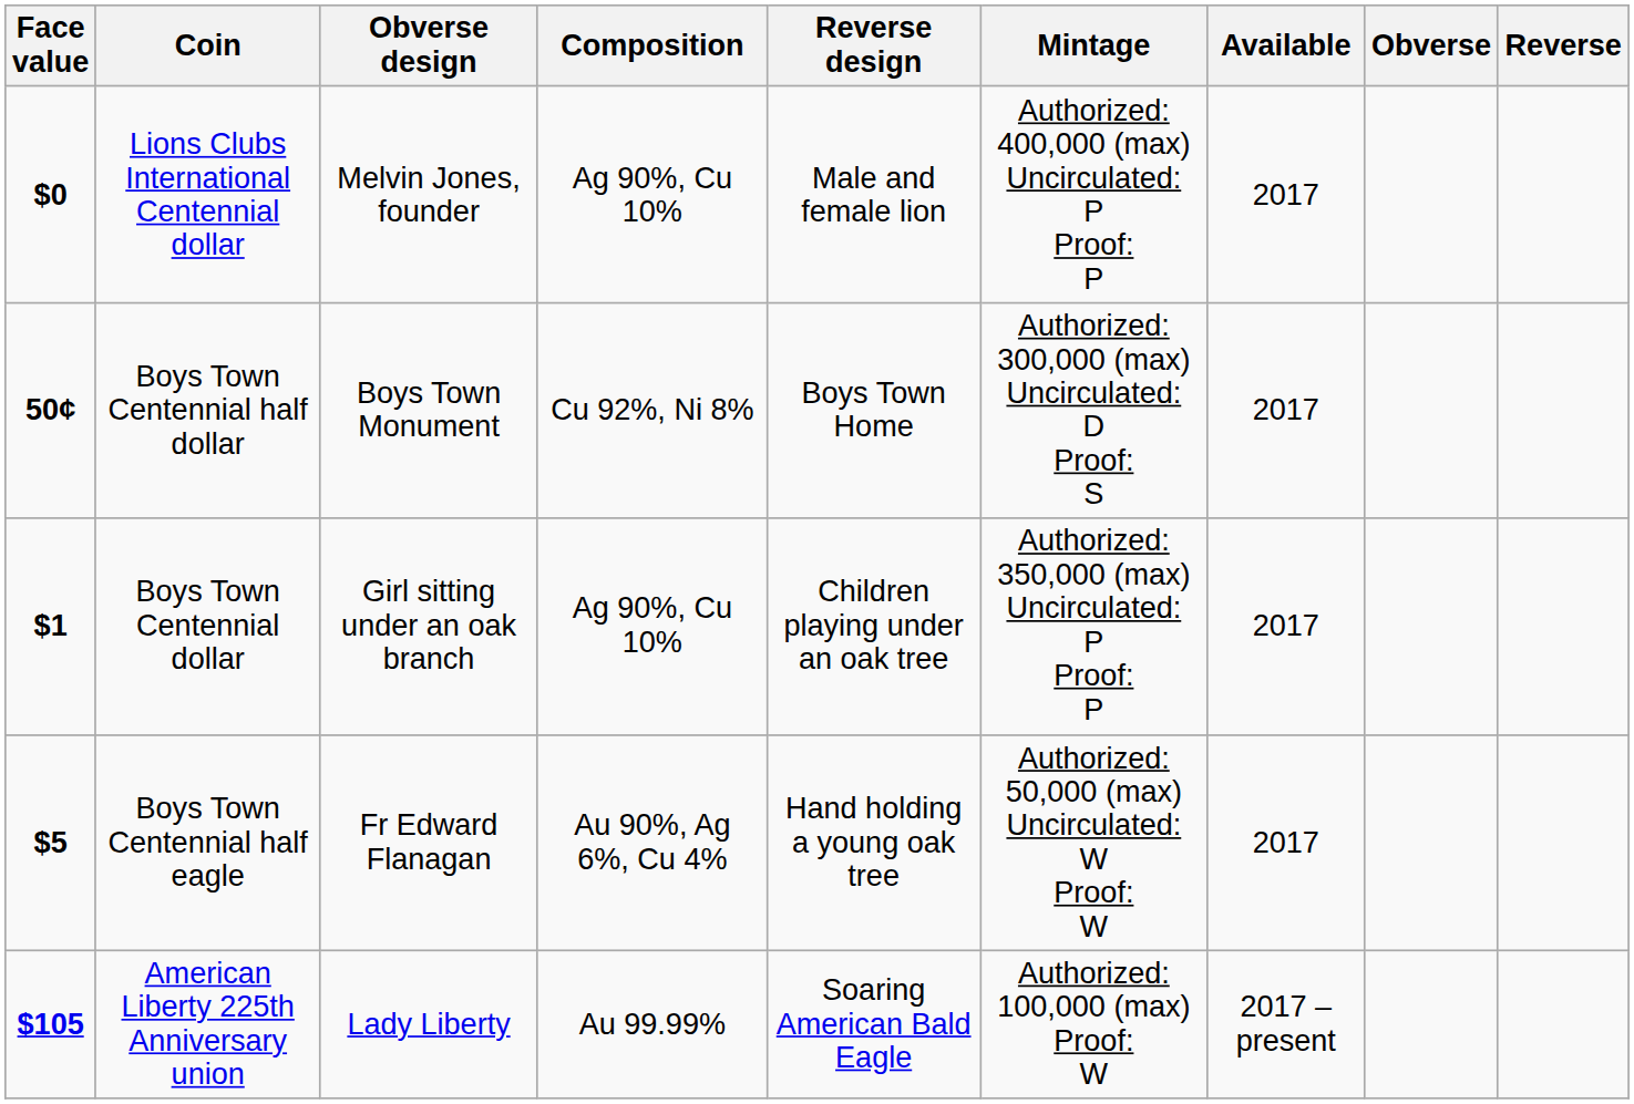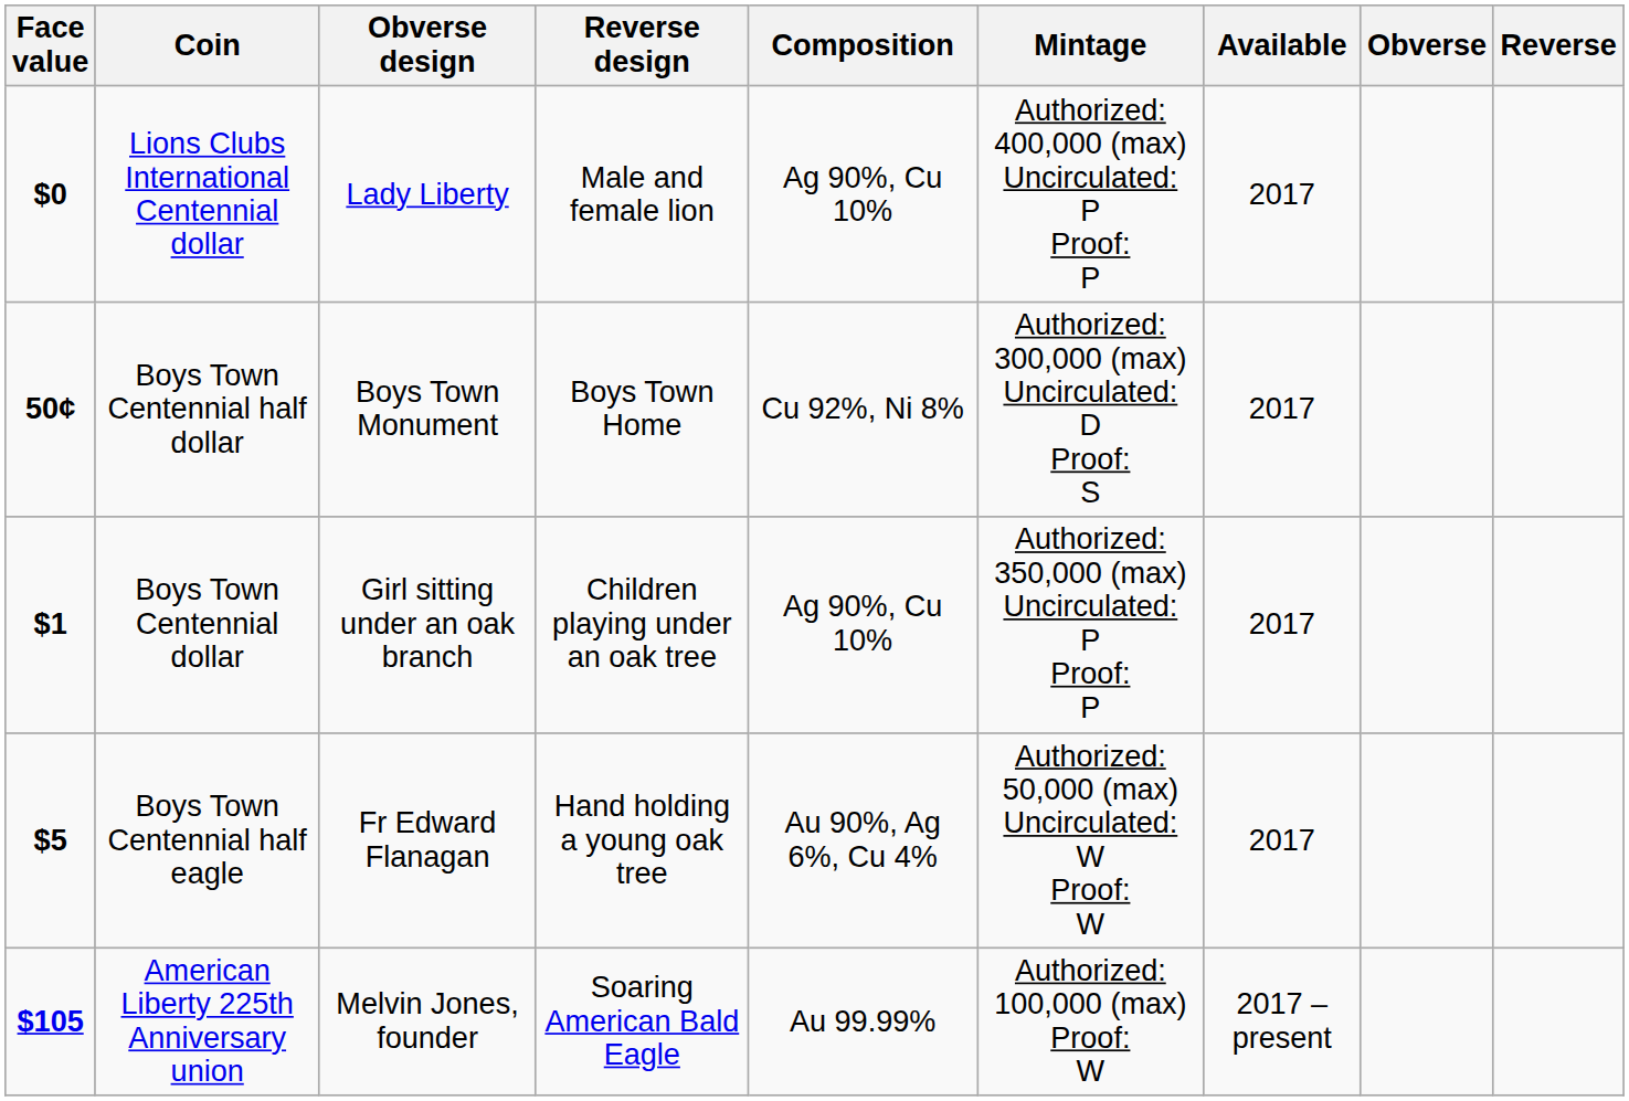columns swapped: Reverse design <-> Composition
Lions Clubs International Centennial dollar | Obverse design: Melvin Jones, founder -> Lady Liberty
American Liberty 225th Anniversary union | Obverse design: Lady Liberty -> Melvin Jones, founder
